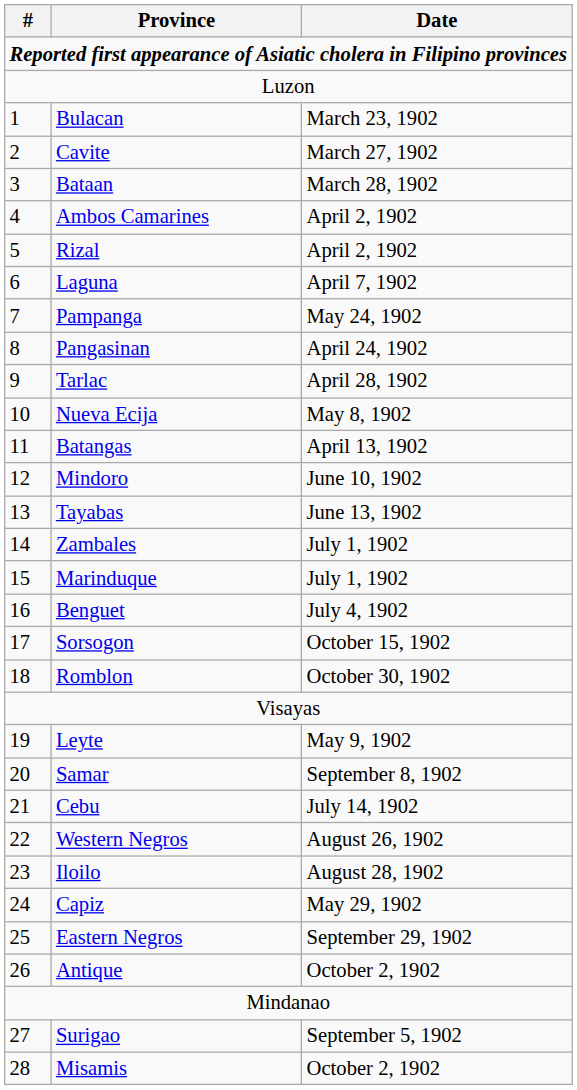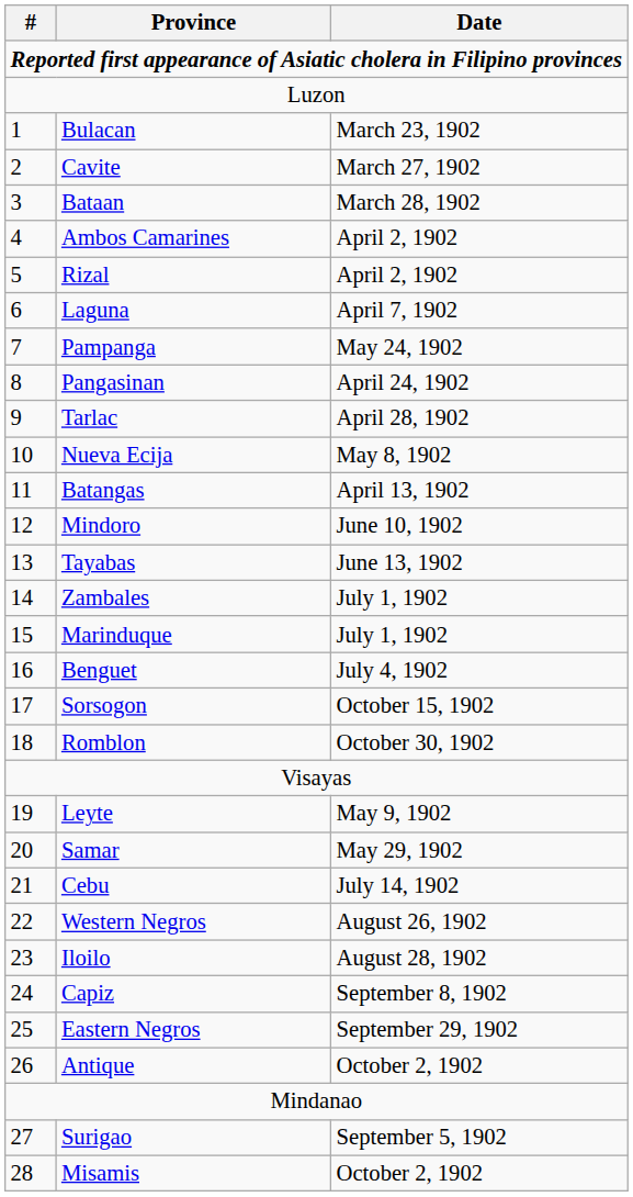Samar | Date: September 8, 1902 -> May 29, 1902
Capiz | Date: May 29, 1902 -> September 8, 1902
